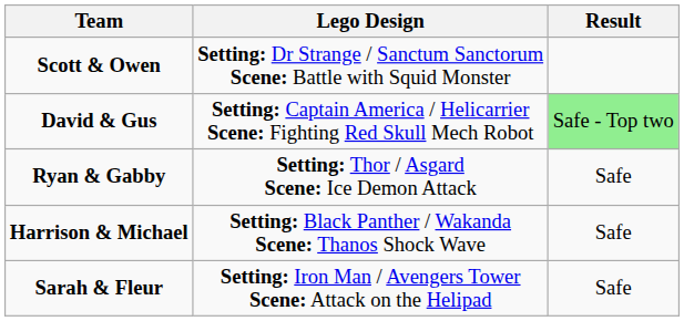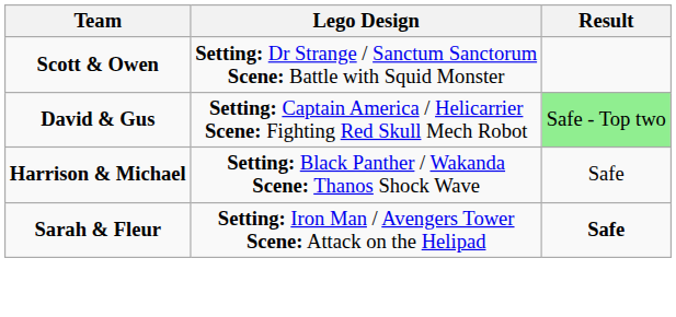- row: Ryan & Gabby | Setting: Thor / Asgard Scene: Ice Demon Attack | Safe
Sarah & Fleur | Result: normal -> bold
